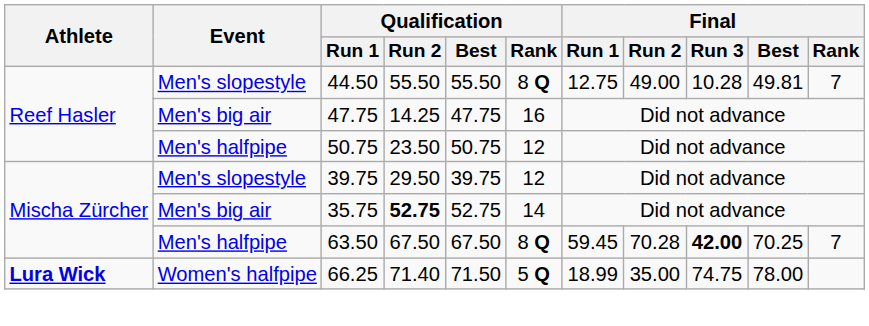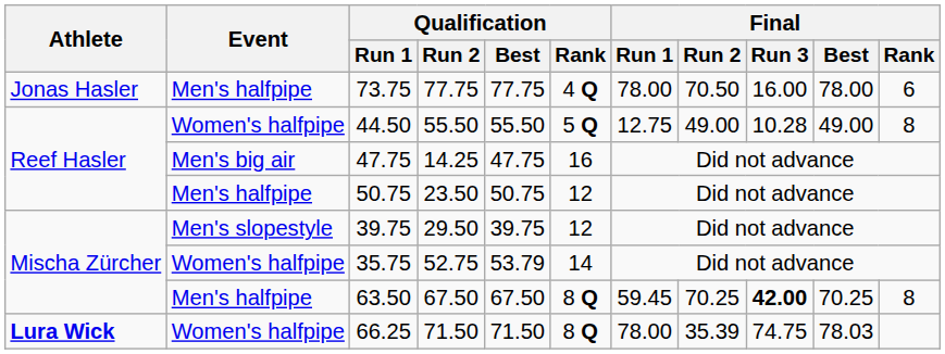+ row: Jonas Hasler | Men's halfpipe | 73.75 | 77.75 | 77.75 | 4 Q | 78.00 | 70.50 | 16.00 | 78.00 | 6
44.50 | Event: Men's slopestyle -> Women's halfpipe
44.50 | Qualification / Rank: 8 Q -> 5 Q
44.50 | Final / Best: 49.81 -> 49.00
44.50 | Final / Rank: 7 -> 8
35.75 | Event: Men's big air -> Women's halfpipe
35.75 | Qualification / Run 2: bold -> normal
35.75 | Qualification / Best: 52.75 -> 53.79
63.50 | Final / Run 2: 70.28 -> 70.25
63.50 | Final / Rank: 7 -> 8
66.25 | Qualification / Run 2: 71.40 -> 71.50
66.25 | Qualification / Rank: 5 Q -> 8 Q
66.25 | Final / Run 1: 18.99 -> 78.00
66.25 | Final / Run 2: 35.00 -> 35.39
66.25 | Final / Best: 78.00 -> 78.03
